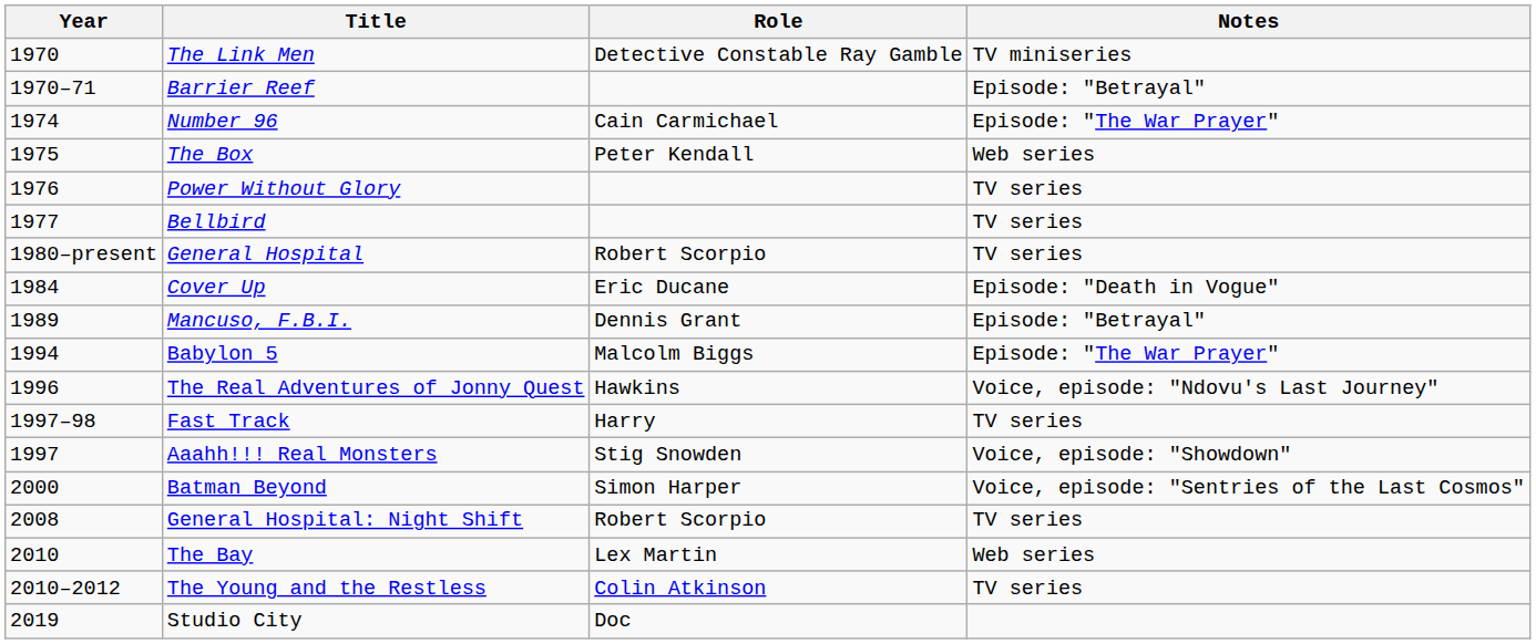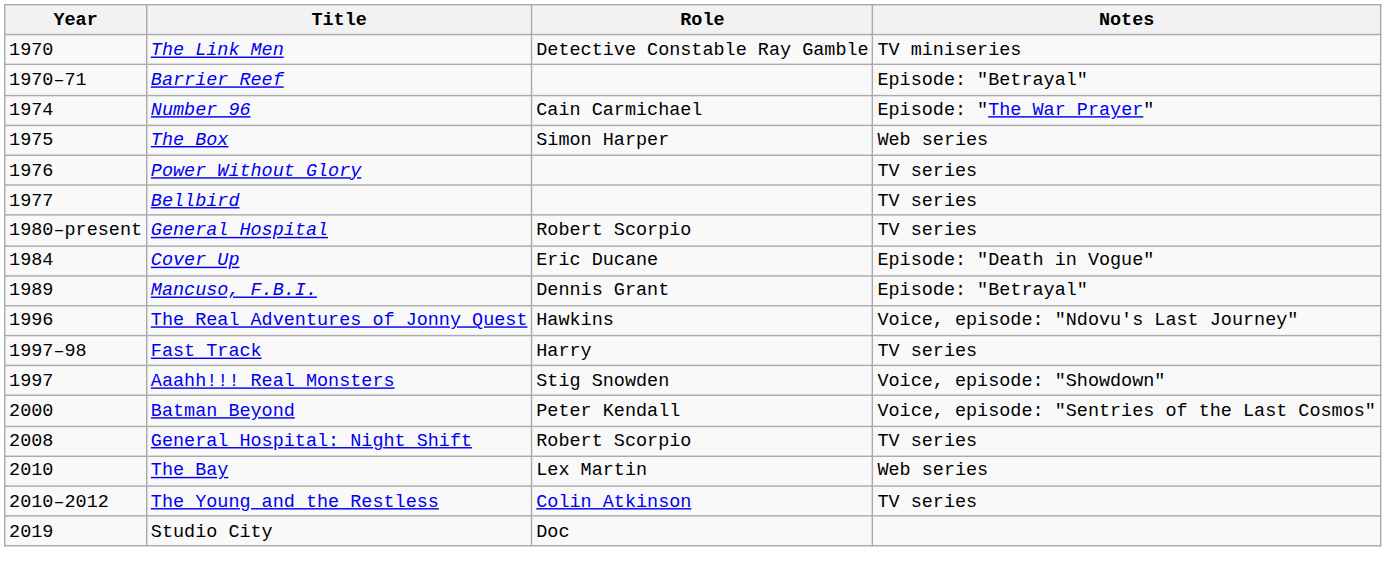The Box | Role: Peter Kendall -> Simon Harper
- row: 1994 | Babylon 5 | Malcolm Biggs | Episode: "The War Prayer"
Batman Beyond | Role: Simon Harper -> Peter Kendall
